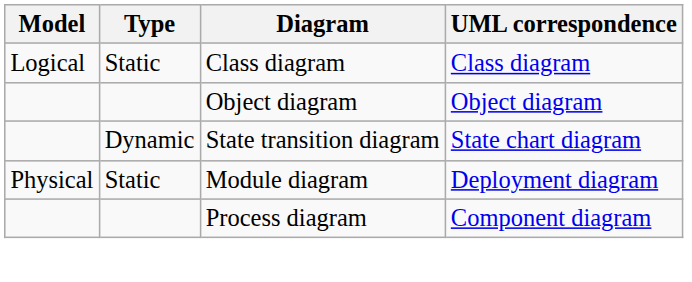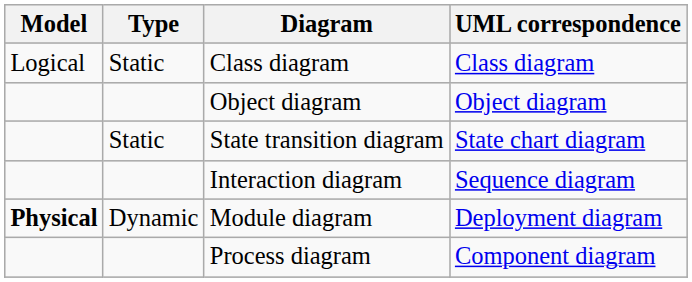State transition diagram | Type: Dynamic -> Static
+ row: Interaction diagram | Sequence diagram
Module diagram | Model: normal -> bold
Module diagram | Type: Static -> Dynamic
